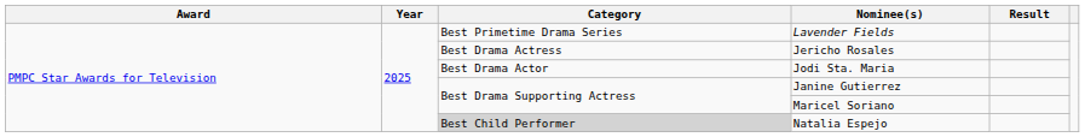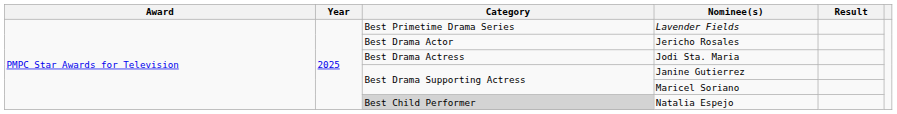Jericho Rosales | Category: Best Drama Actress -> Best Drama Actor
Jodi Sta. Maria | Category: Best Drama Actor -> Best Drama Actress
